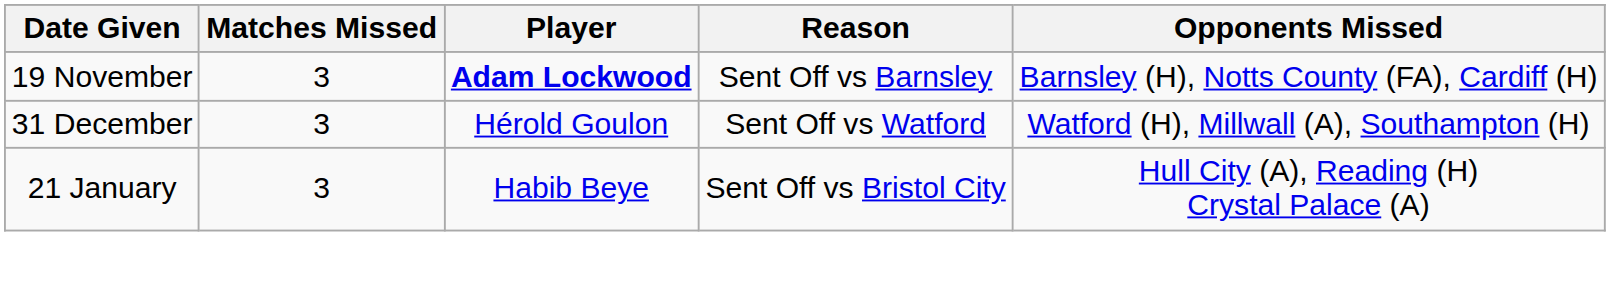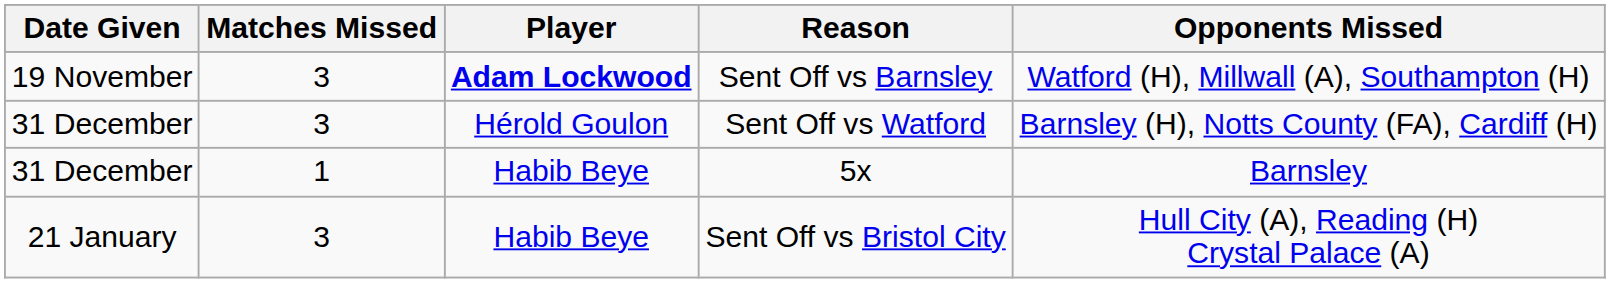Sent Off vs Barnsley | Opponents Missed: Barnsley (H), Notts County (FA), Cardiff (H) -> Watford (H), Millwall (A), Southampton (H)
Sent Off vs Watford | Opponents Missed: Watford (H), Millwall (A), Southampton (H) -> Barnsley (H), Notts County (FA), Cardiff (H)
+ row: 31 December | 1 | Habib Beye | 5x | Barnsley
